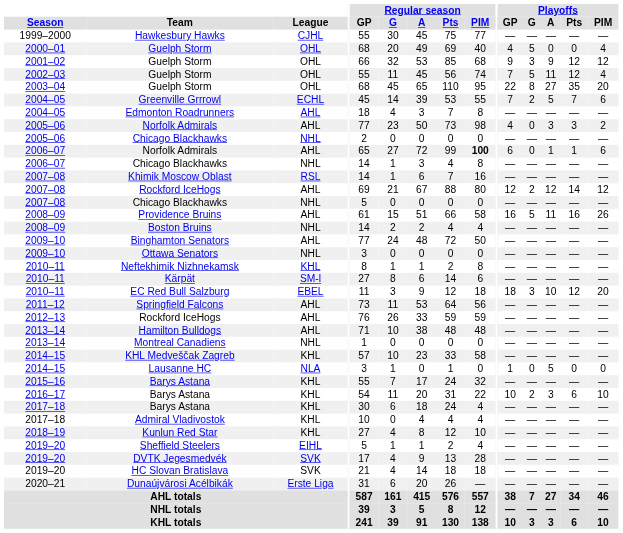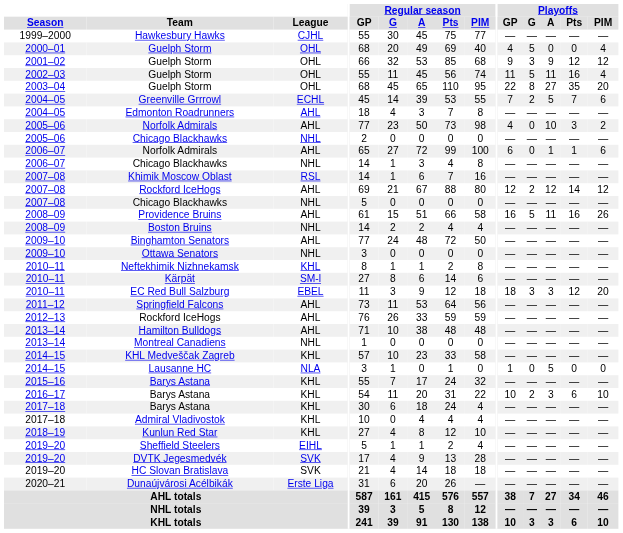2002–03 / Guelph Storm | Playoffs / GP: 7 -> 11
2002–03 / Guelph Storm | Playoffs / Pts: 12 -> 16
2005–06 / Norfolk Admirals | Playoffs / A: 3 -> 10
2006–07 / Norfolk Admirals | Regular season / PIM: bold -> normal
EC Red Bull Salzburg | Playoffs / A: 10 -> 3
